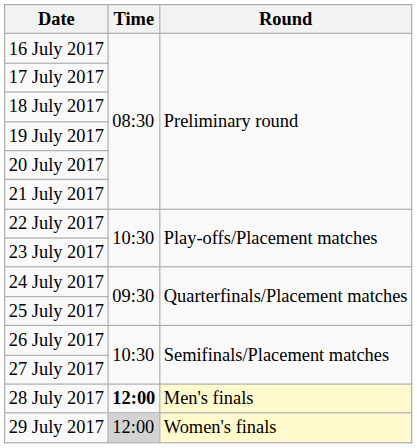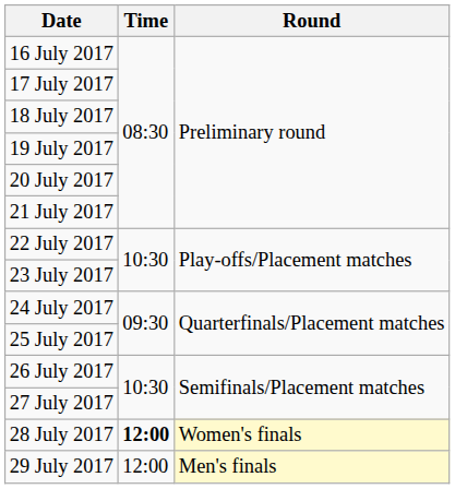28 July 2017 | Round: Men's finals -> Women's finals
29 July 2017 | Time: lightgrey background -> no background
29 July 2017 | Round: Women's finals -> Men's finals
